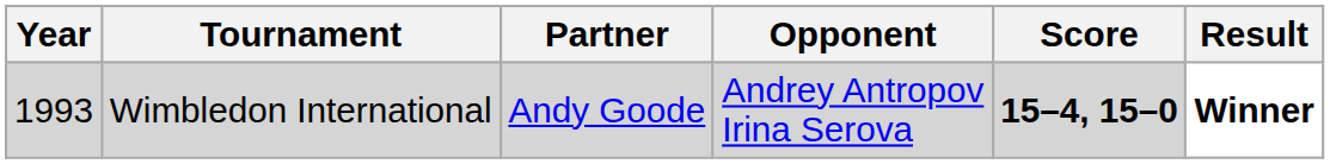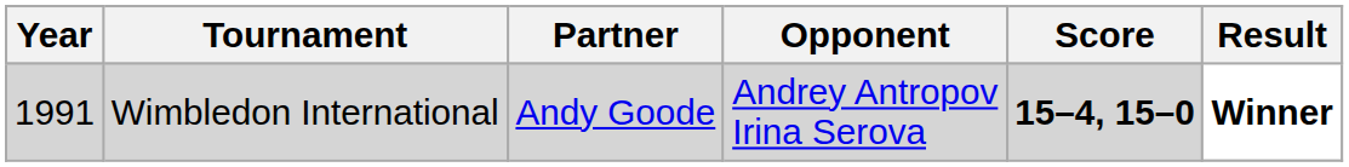Wimbledon International | Year: 1993 -> 1991
